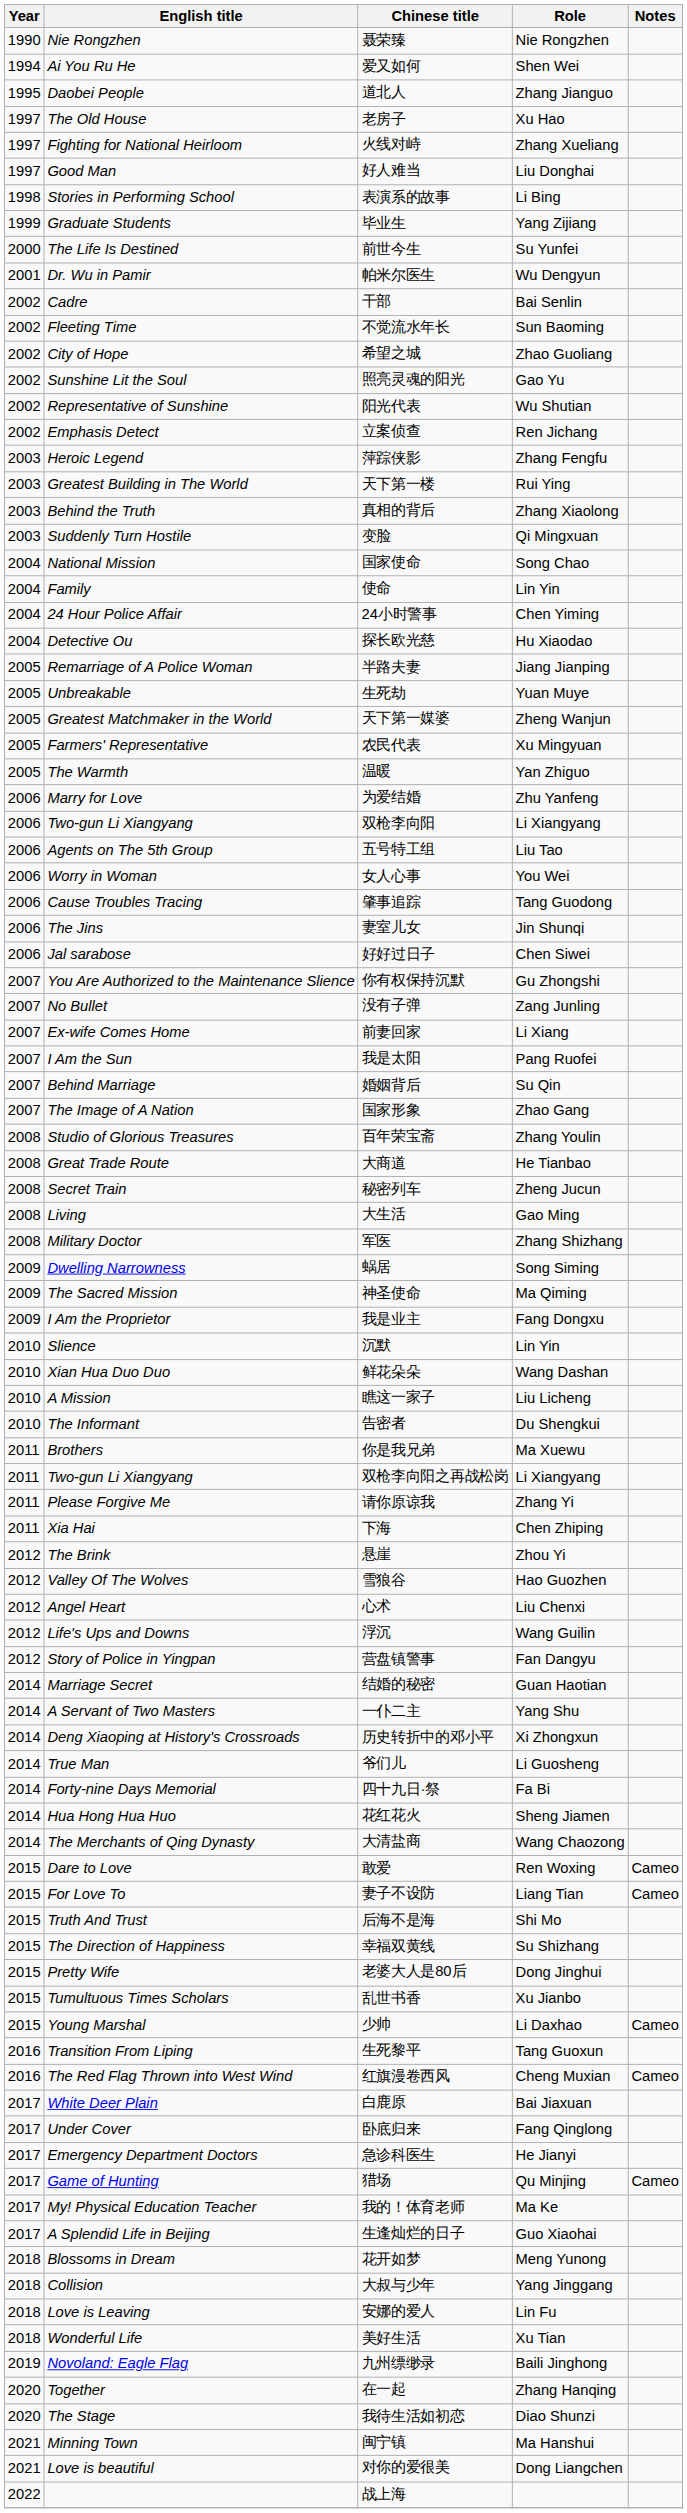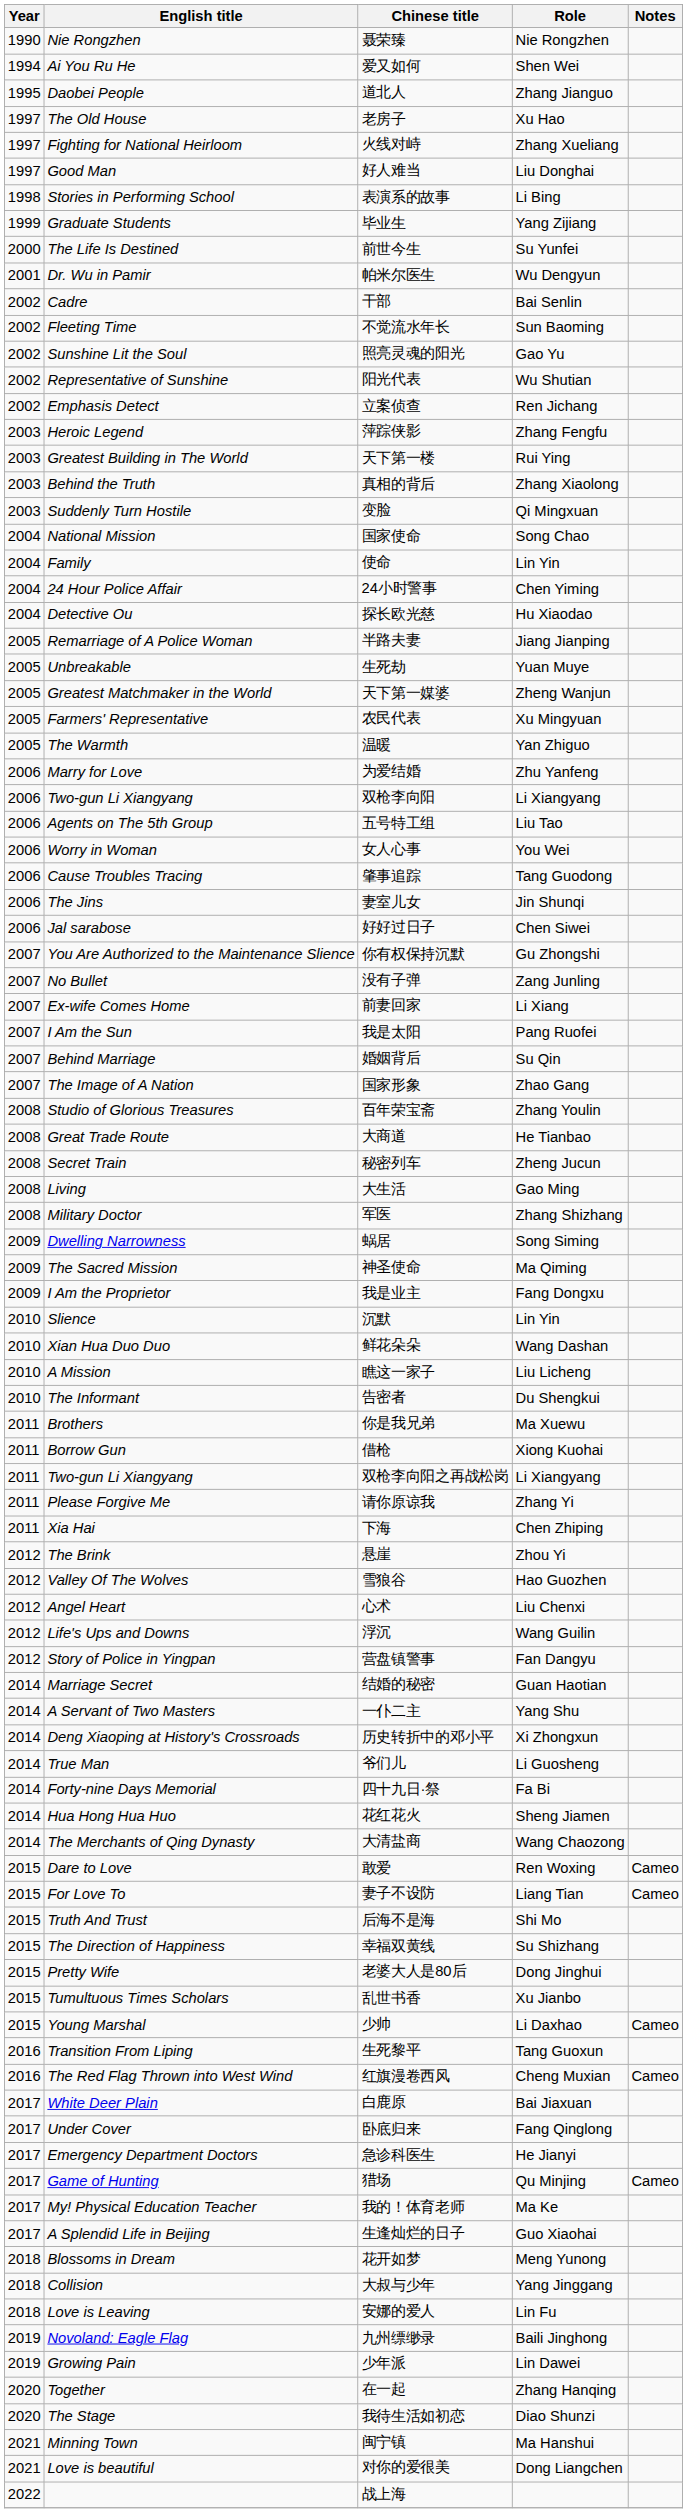- row: 2002 | City of Hope | 希望之城 | Zhao Guoliang
+ row: 2011 | Borrow Gun | 借枪 | Xiong Kuohai
- row: 2018 | Wonderful Life | 美好生活 | Xu Tian
+ row: 2019 | Growing Pain | 少年派 | Lin Dawei
